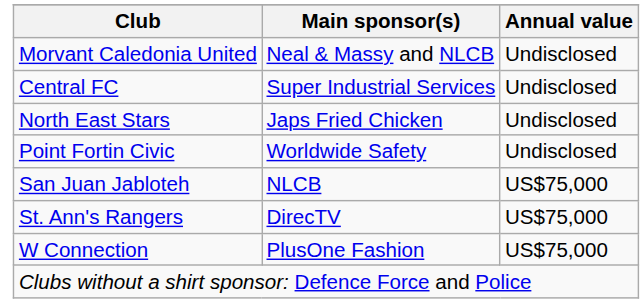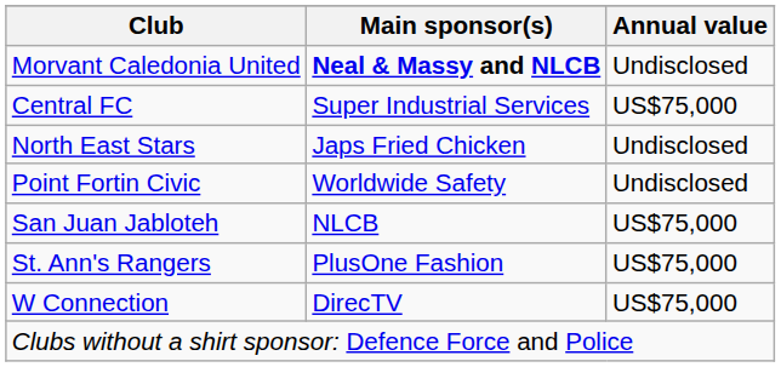Morvant Caledonia United | Main sponsor(s): normal -> bold
Central FC | Annual value: Undisclosed -> US$75,000
St. Ann's Rangers | Main sponsor(s): DirecTV -> PlusOne Fashion
W Connection | Main sponsor(s): PlusOne Fashion -> DirecTV
